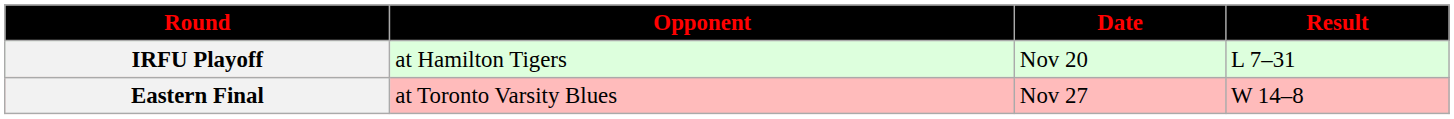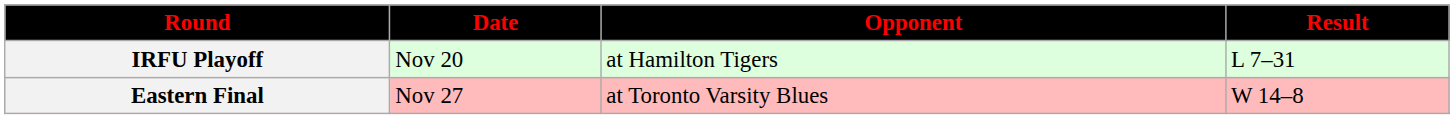columns swapped: Date <-> Opponent
